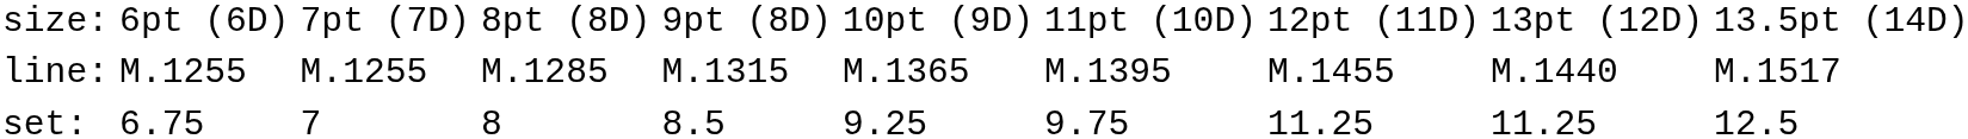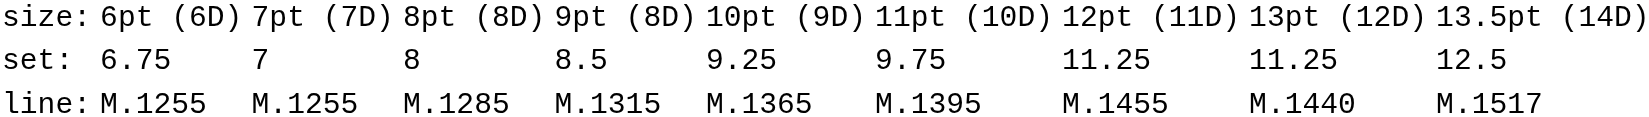rows swapped: set: <-> line:
